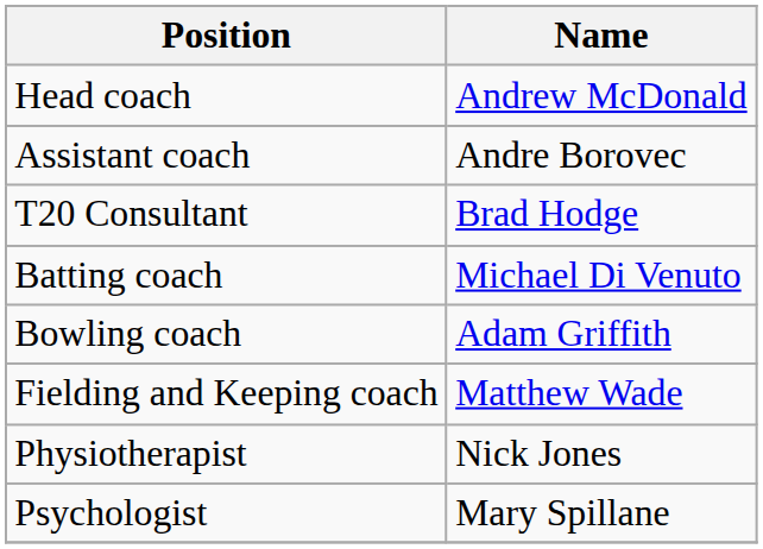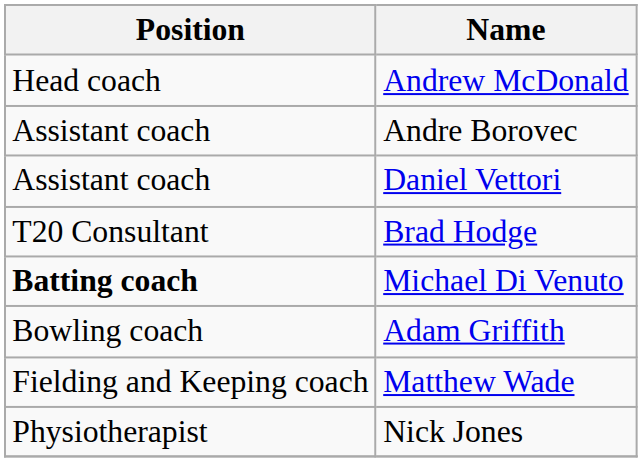+ row: Assistant coach | Daniel Vettori
Michael Di Venuto | Position: normal -> bold
- row: Psychologist | Mary Spillane
